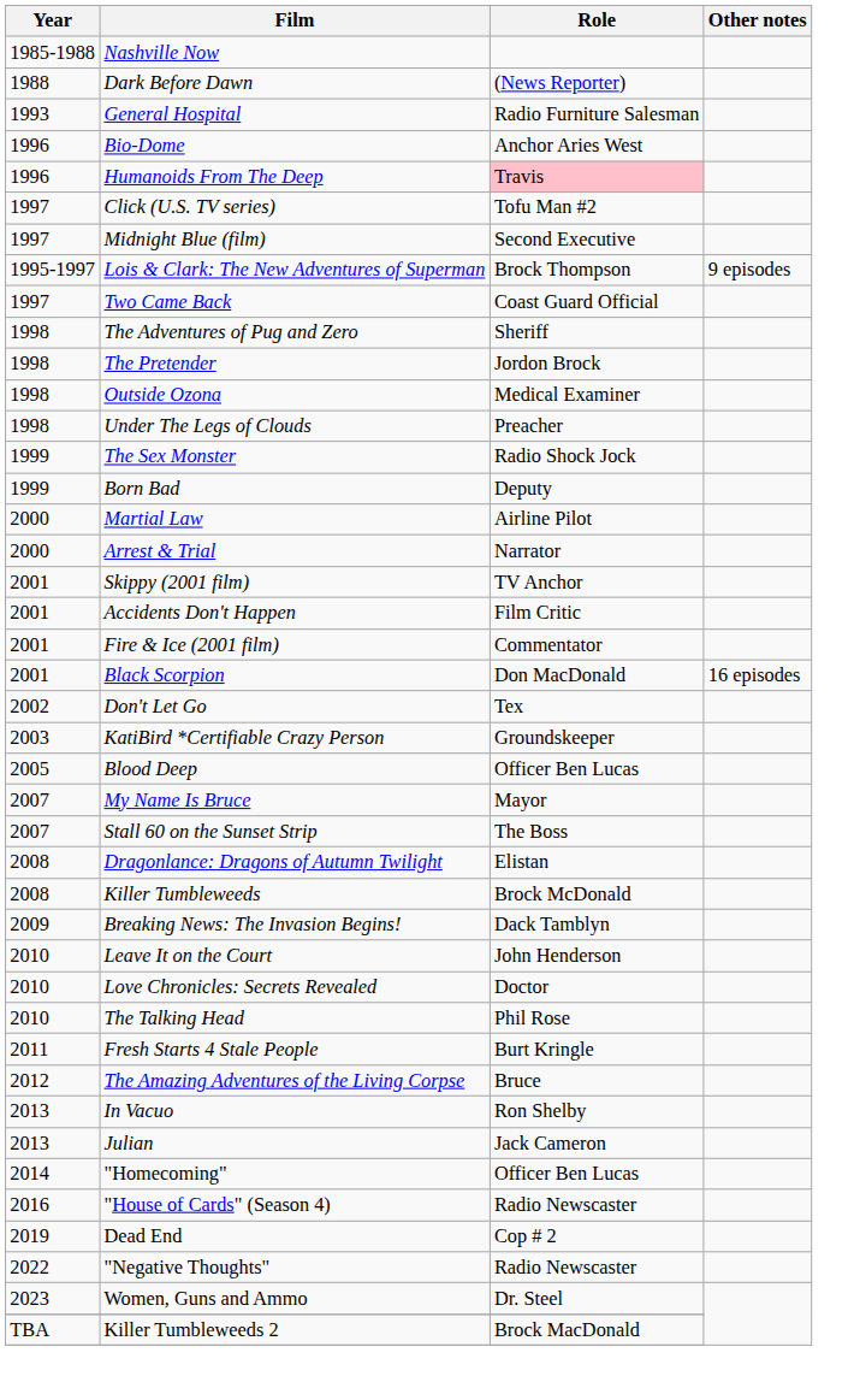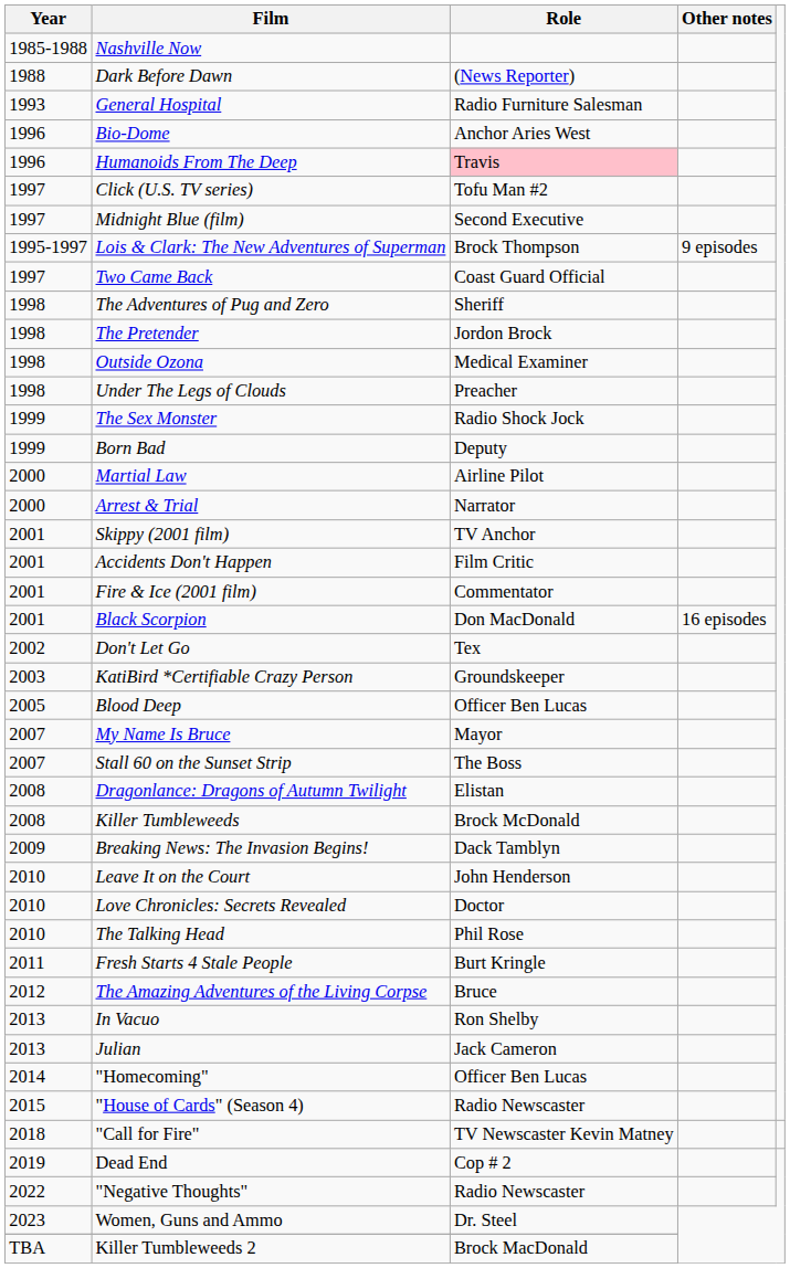"House of Cards" (Season 4) | Year: 2016 -> 2015
+ row: 2018 | "Call for Fire" | TV Newscaster Kevin Matney
